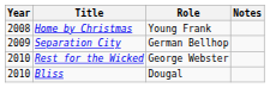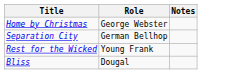- column: Year | 2008 | 2009 | 2010 | 2010
Home by Christmas | Role: Young Frank -> George Webster
Rest for the Wicked | Role: George Webster -> Young Frank
